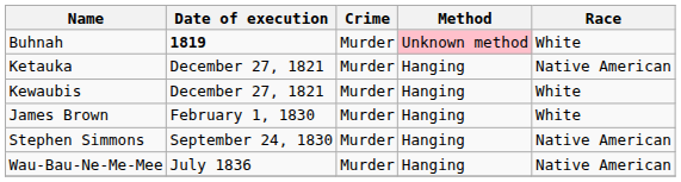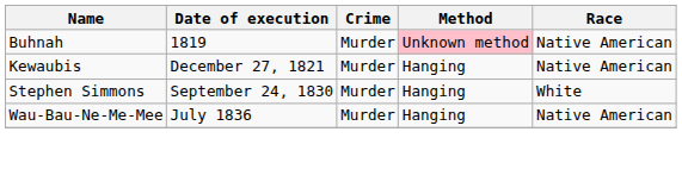Buhnah | Date of execution: bold -> normal
Buhnah | Race: White -> Native American
- row: Ketauka | December 27, 1821 | Murder | Hanging | Native American
Kewaubis | Race: White -> Native American
- row: James Brown | February 1, 1830 | Murder | Hanging | White
Stephen Simmons | Race: Native American -> White
